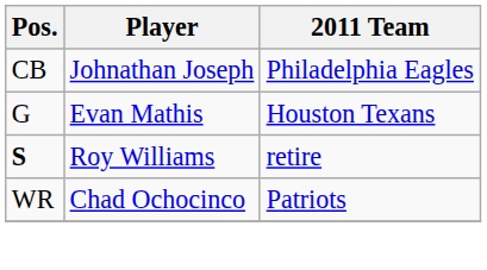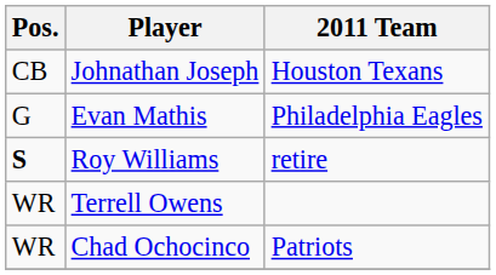Johnathan Joseph | 2011 Team: Philadelphia Eagles -> Houston Texans
Evan Mathis | 2011 Team: Houston Texans -> Philadelphia Eagles
+ row: WR | Terrell Owens
